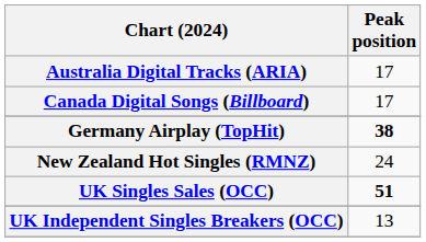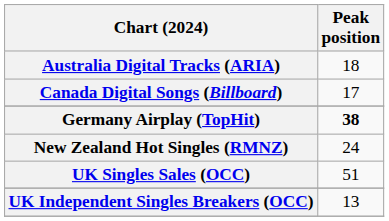Australia Digital Tracks (ARIA) | Peak position: 17 -> 18
UK Singles Sales (OCC) | Peak position: bold -> normal
